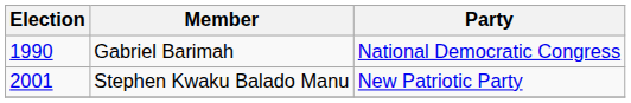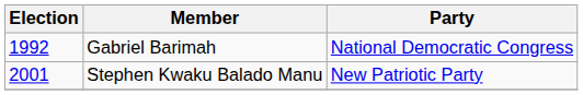Gabriel Barimah | Election: 1990 -> 1992
